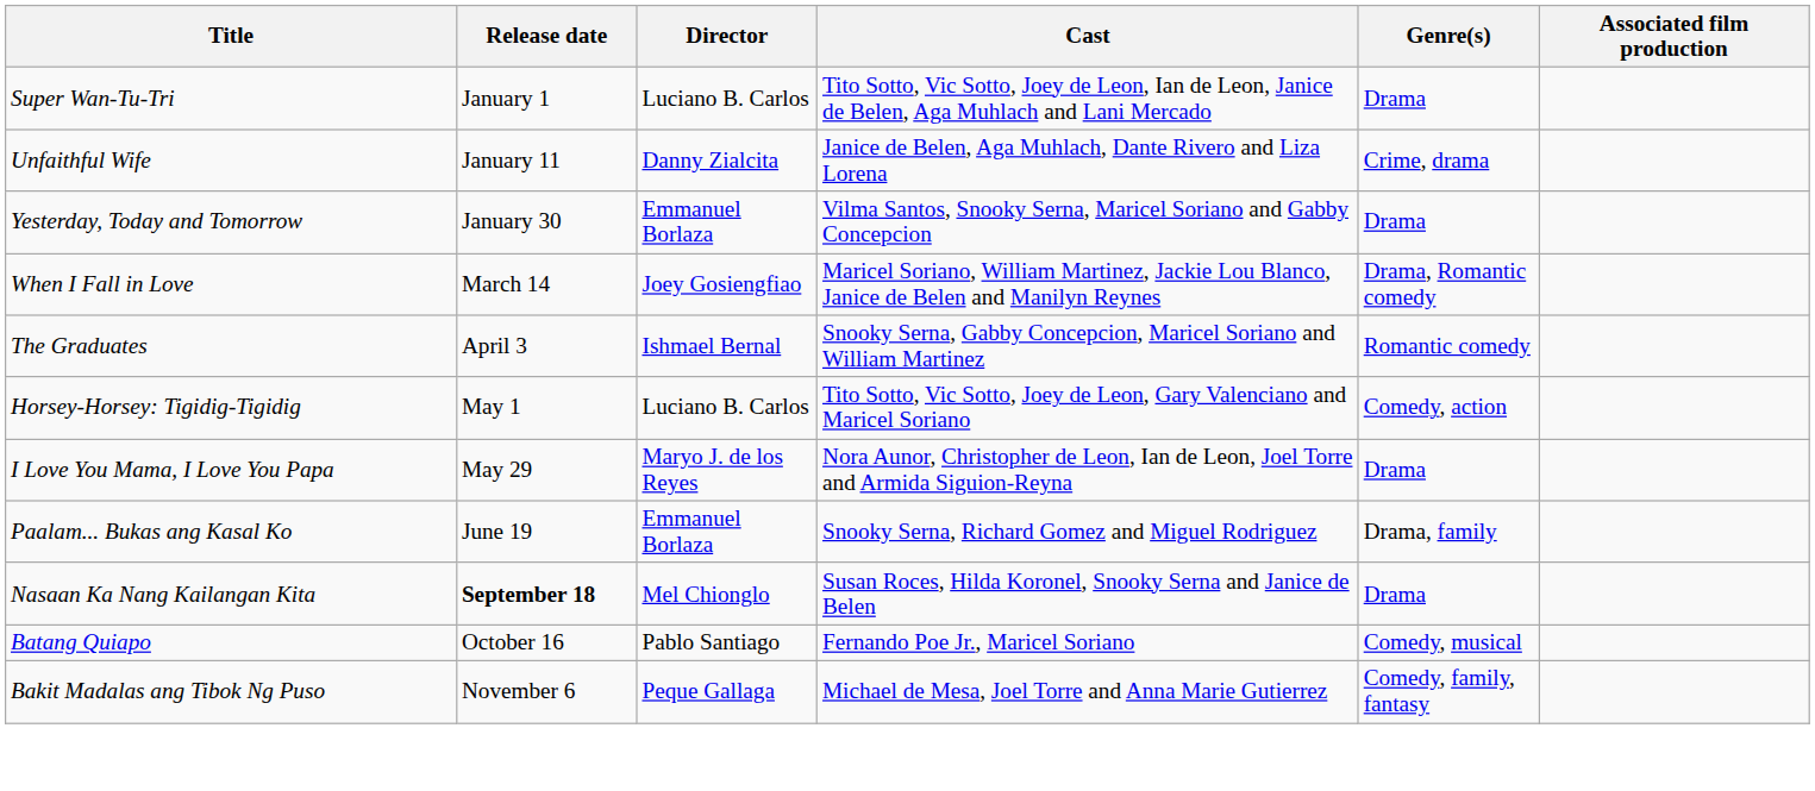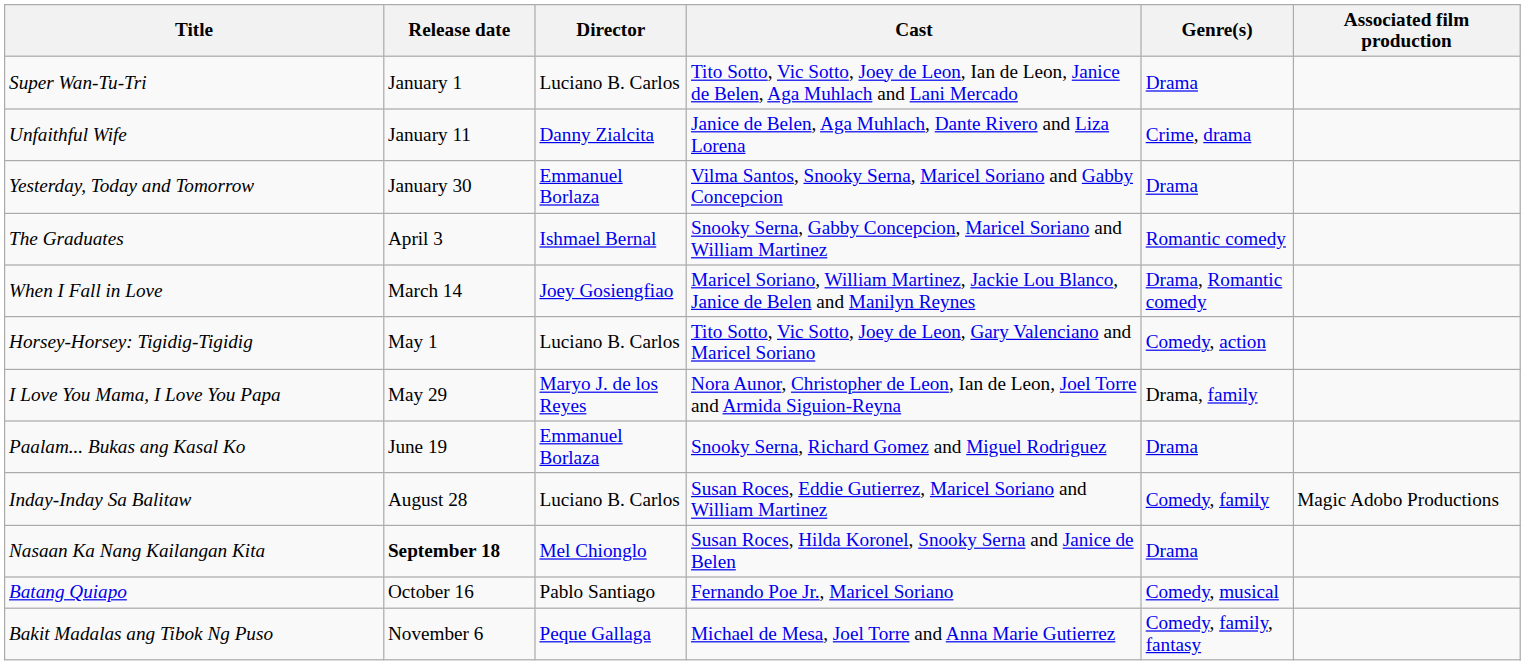rows swapped: When I Fall in Love <-> The Graduates
I Love You Mama, I Love You Papa | Genre(s): Drama -> Drama, family
Paalam... Bukas ang Kasal Ko | Genre(s): Drama, family -> Drama
+ row: Inday-Inday Sa Balitaw | August 28 | Luciano B. Carlos | Susan Roces, Eddie Gutierrez, Maricel Soriano and William Martinez | Comedy, family | Magic Adobo Productions
